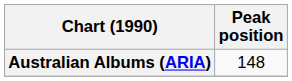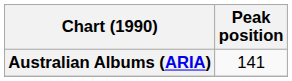Australian Albums (ARIA) | Peak position: 148 -> 141
